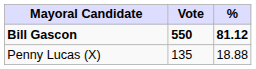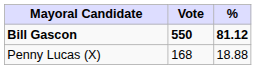Penny Lucas (X) | Vote: 135 -> 168
